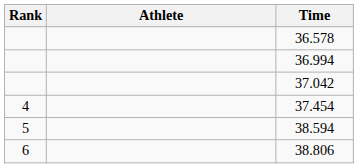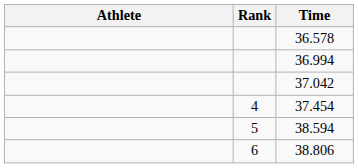columns swapped: Rank <-> Athlete
